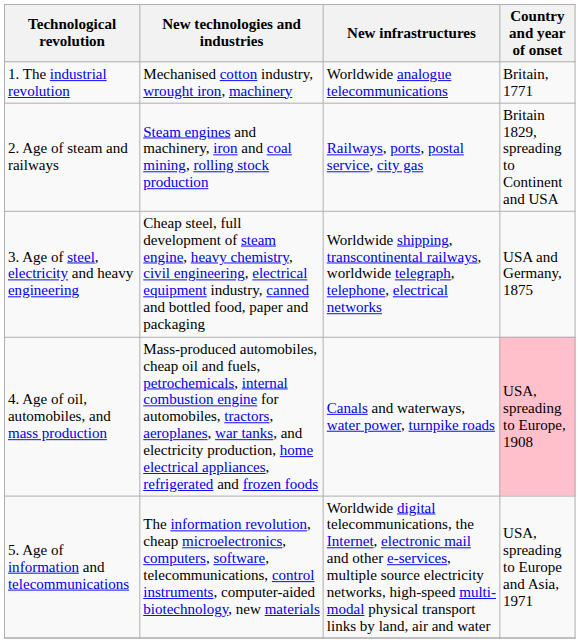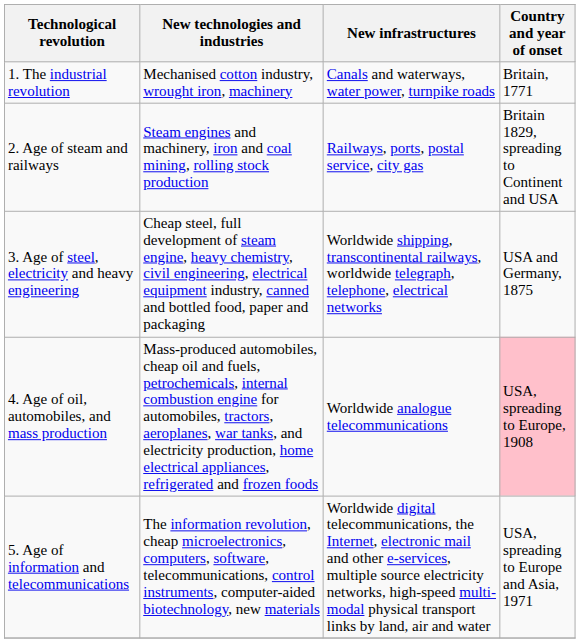1. The industrial revolution | New infrastructures: Worldwide analogue telecommunications -> Canals and waterways, water power, turnpike roads
4. Age of oil, automobiles, and mass production | New infrastructures: Canals and waterways, water power, turnpike roads -> Worldwide analogue telecommunications
